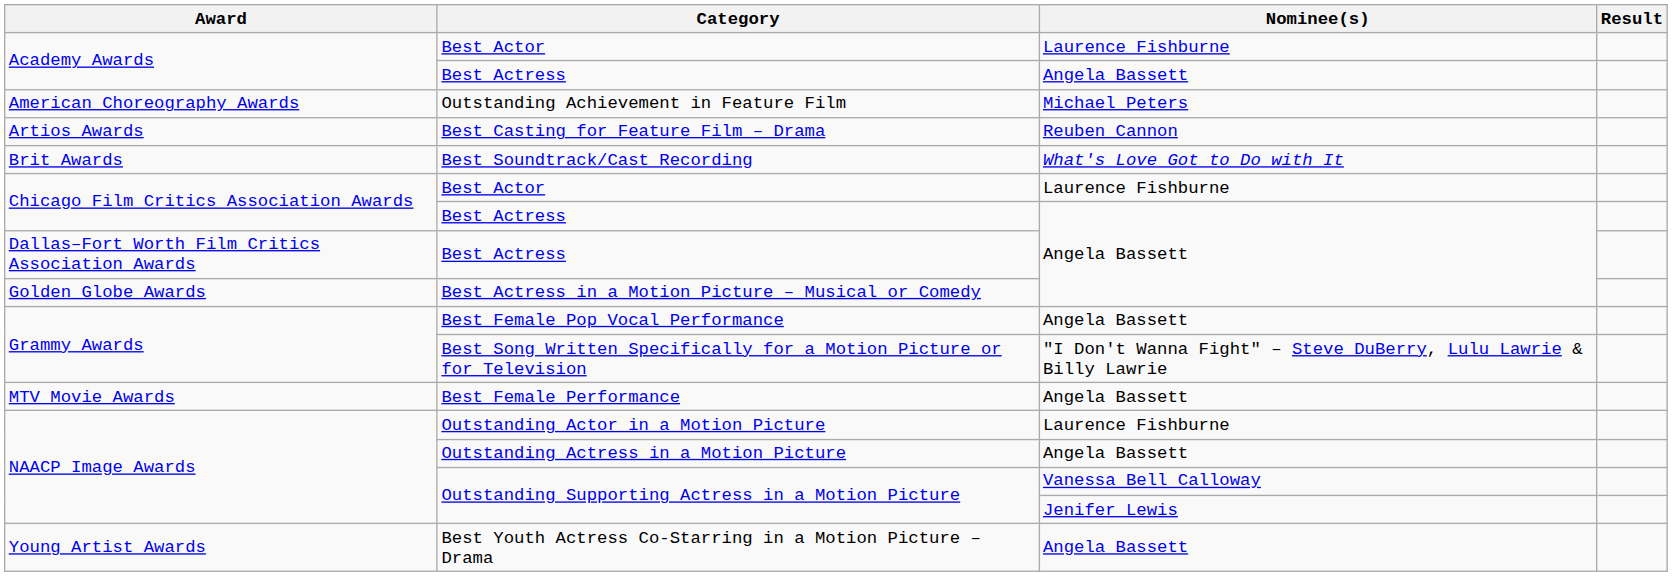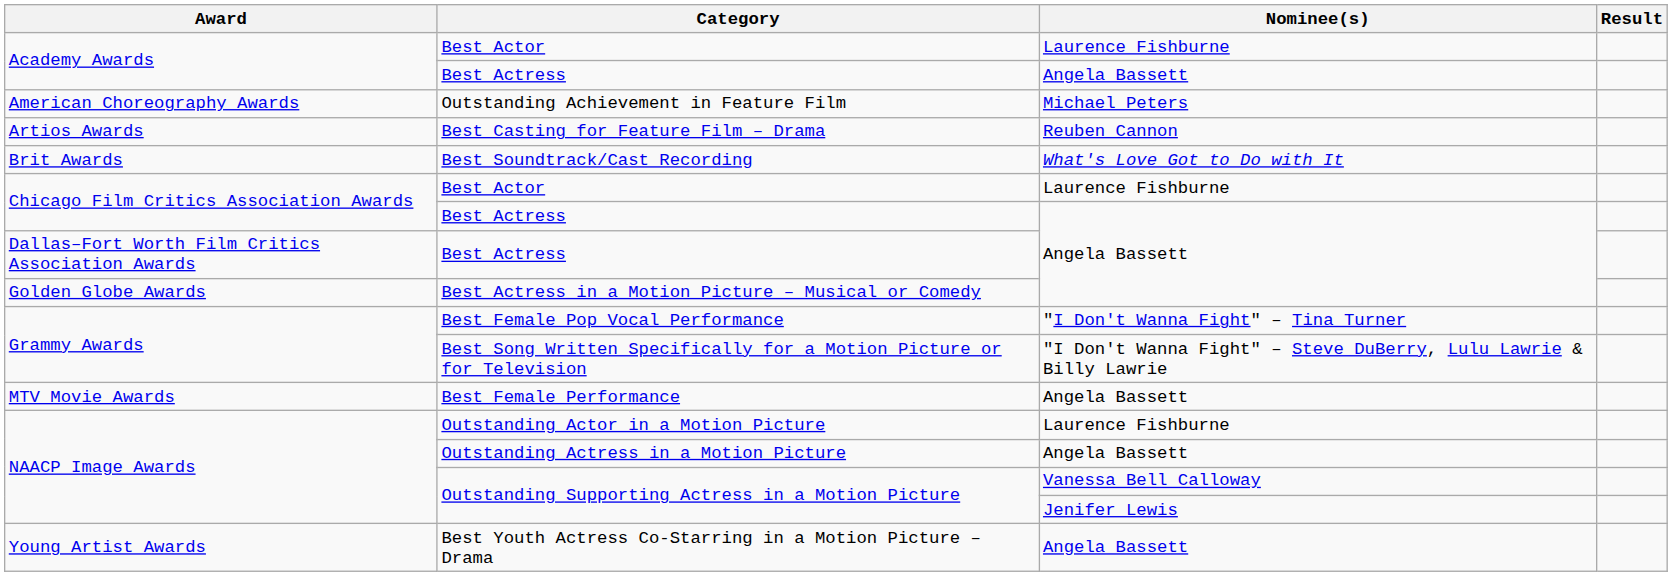Best Female Pop Vocal Performance | Nominee(s): Angela Bassett -> "I Don't Wanna Fight" – Tina Turner
